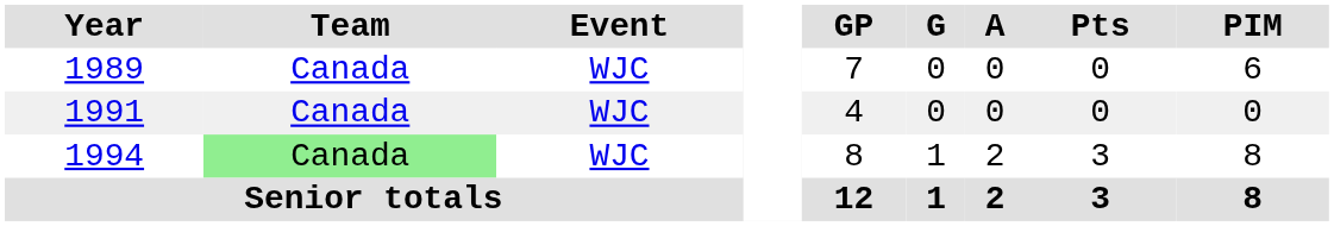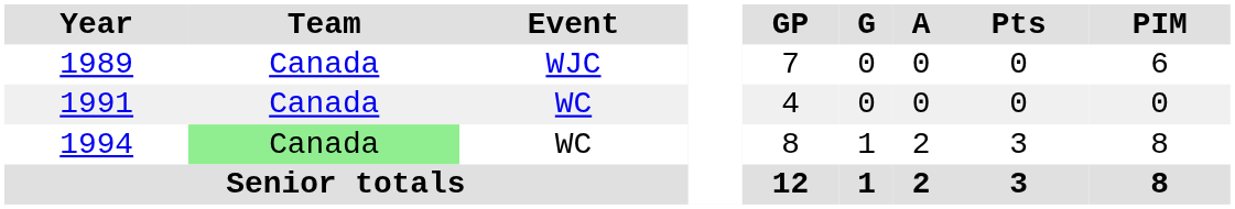1991 | Event: WJC -> WC
1994 | Event: WJC -> WC
